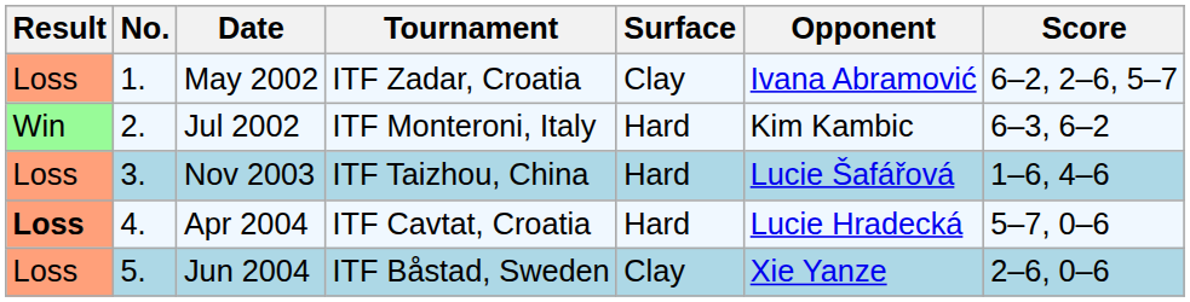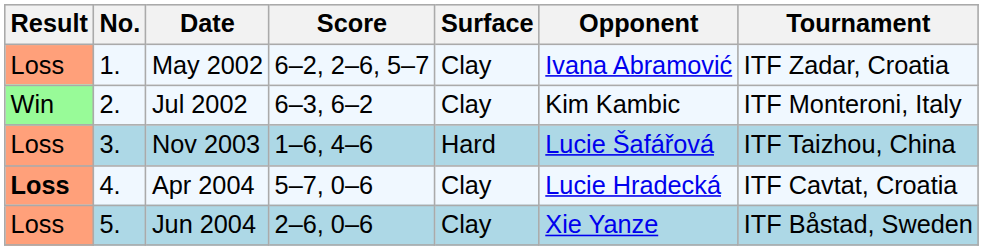columns swapped: Tournament <-> Score
Jul 2002 | Surface: Hard -> Clay
Apr 2004 | Surface: Hard -> Clay
